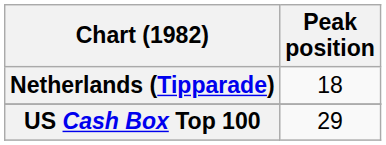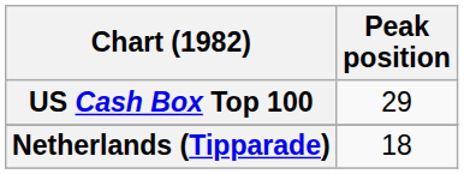rows swapped: Netherlands (Tipparade) <-> US Cash Box Top 100
